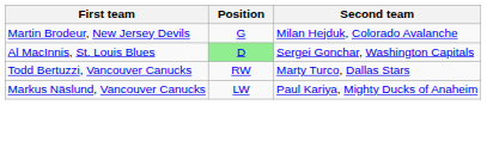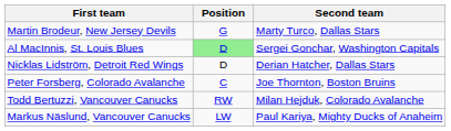Martin Brodeur, New Jersey Devils | Second team: Milan Hejduk, Colorado Avalanche -> Marty Turco, Dallas Stars
+ row: Nicklas Lidström, Detroit Red Wings | D | Derian Hatcher, Dallas Stars
+ row: Peter Forsberg, Colorado Avalanche | C | Joe Thornton, Boston Bruins
Todd Bertuzzi, Vancouver Canucks | Second team: Marty Turco, Dallas Stars -> Milan Hejduk, Colorado Avalanche
